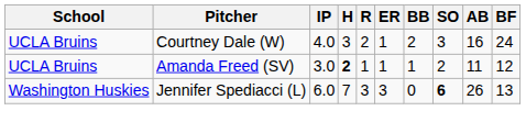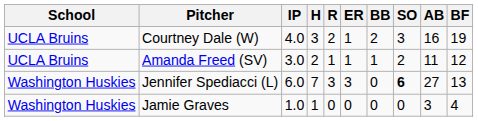Courtney Dale (W) | BF: 24 -> 19
Amanda Freed (SV) | H: bold -> normal
Jennifer Spediacci (L) | AB: 26 -> 27
+ row: Washington Huskies | Jamie Graves | 1.0 | 1 | 0 | 0 | 0 | 0 | 3 | 4
